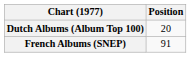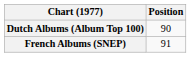Dutch Albums (Album Top 100) | Position: 20 -> 90
